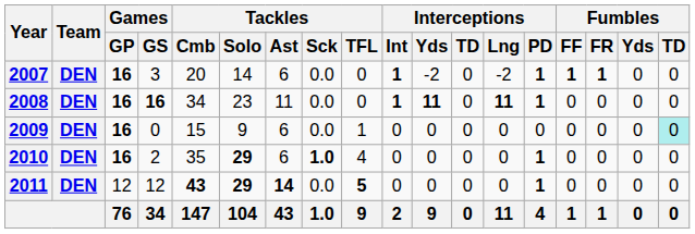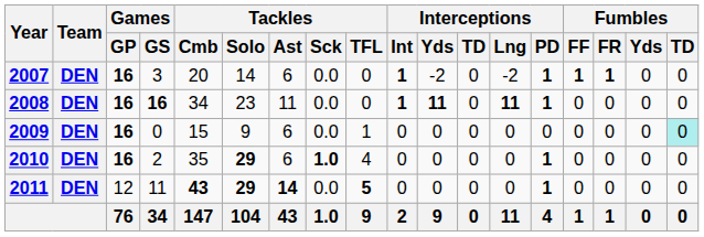2011 | Games / GS: 12 -> 11
